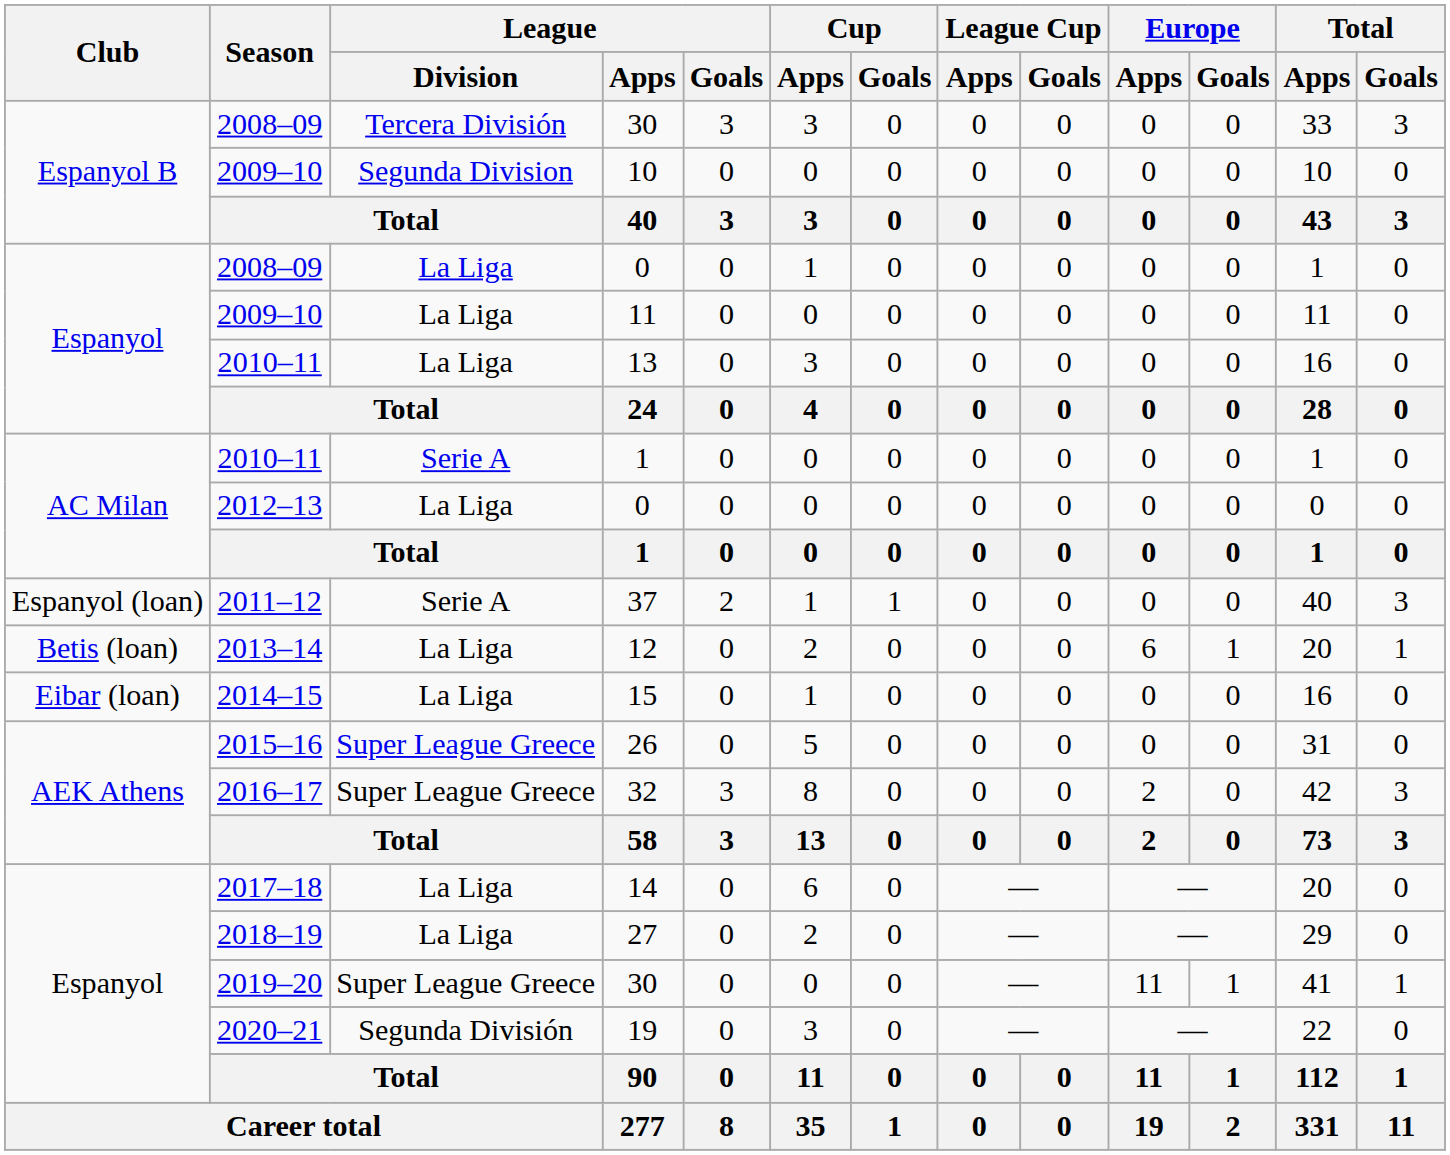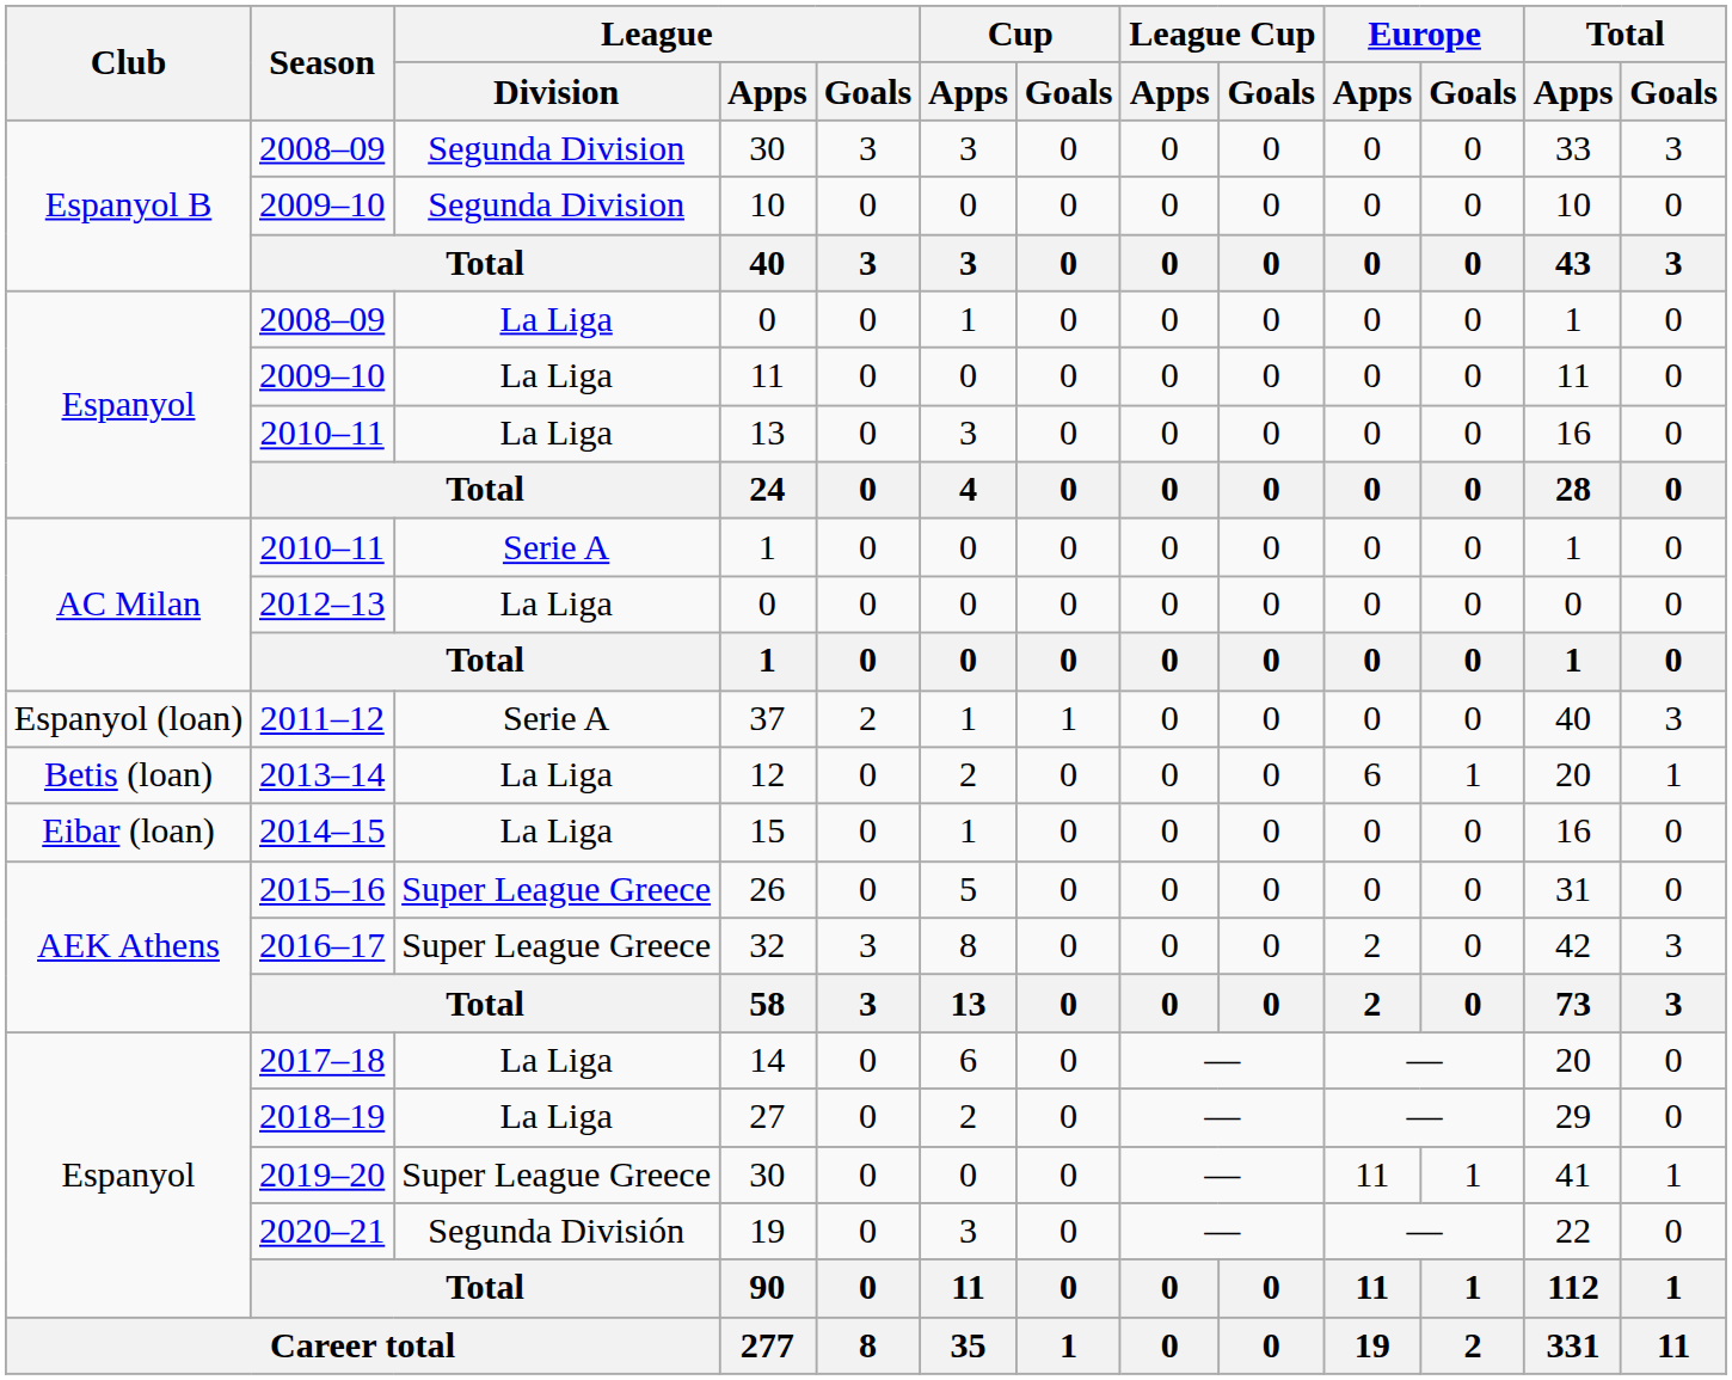2008–09 / 30 | League / Division: Tercera División -> Segunda Division
